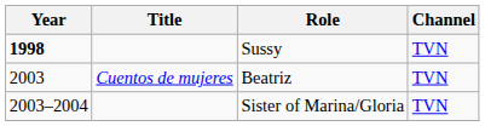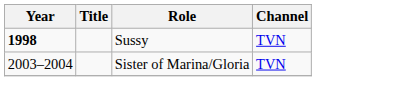- row: 2003 | Cuentos de mujeres | Beatriz | TVN
